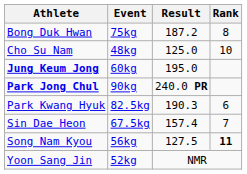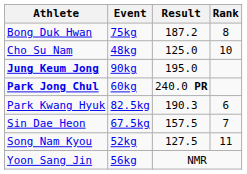Jung Keum Jong | Event: 60kg -> 90kg
Park Jong Chul | Event: 90kg -> 60kg
Sin Dae Heon | Result: 157.4 -> 157.5
Song Nam Kyou | Event: 56kg -> 52kg
Song Nam Kyou | Rank: bold -> normal
Yoon Sang Jin | Event: 52kg -> 56kg
